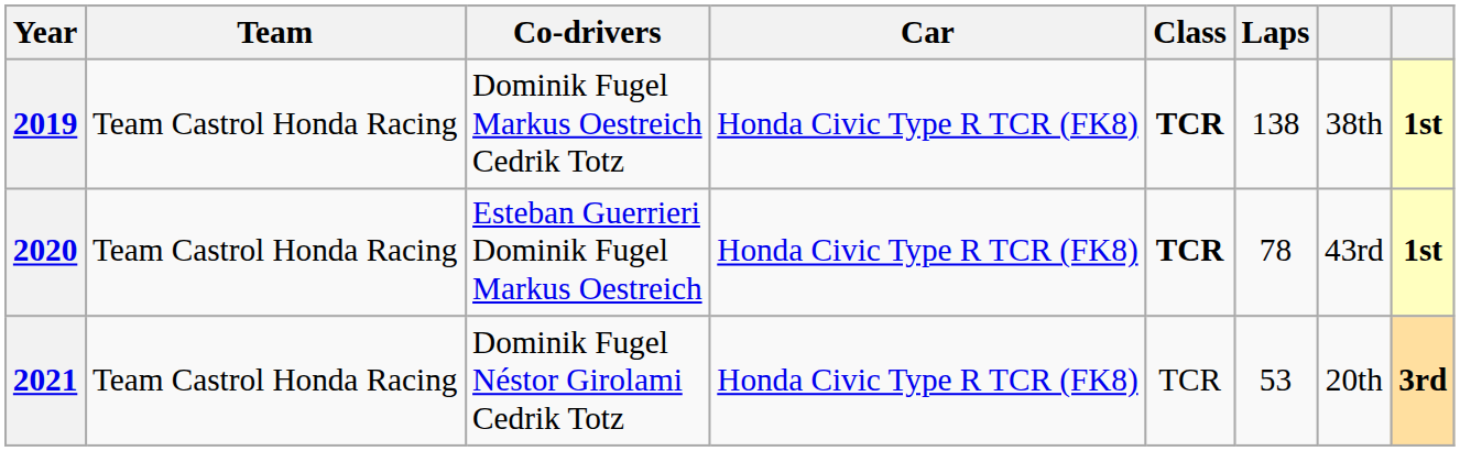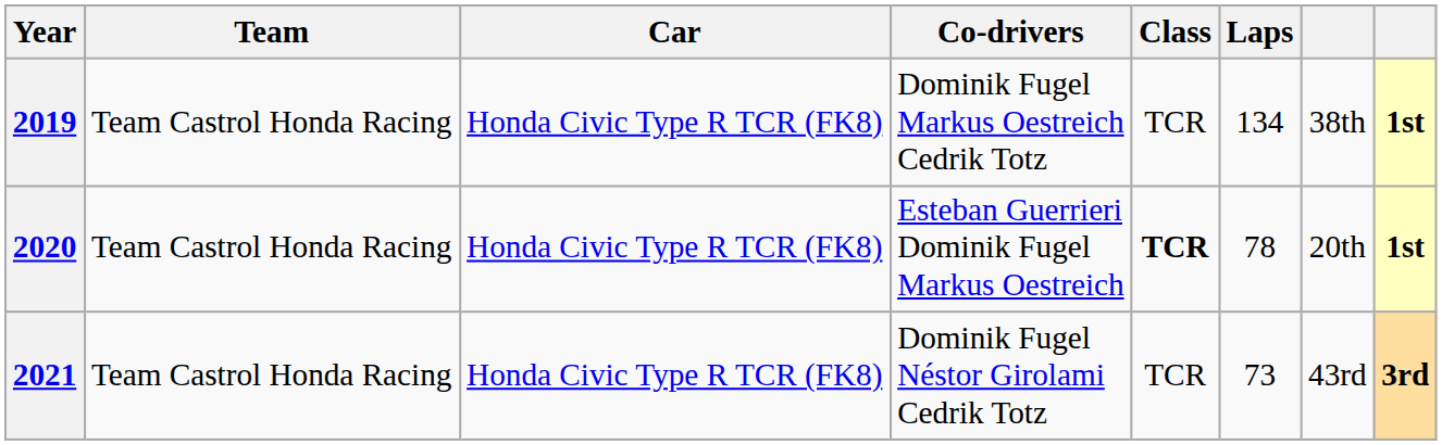columns swapped: Co-drivers <-> Car
2019 | Class: bold -> normal
2019 | Laps: 138 -> 134
2020 | column 7: 43rd -> 20th
2021 | Laps: 53 -> 73
2021 | column 7: 20th -> 43rd
